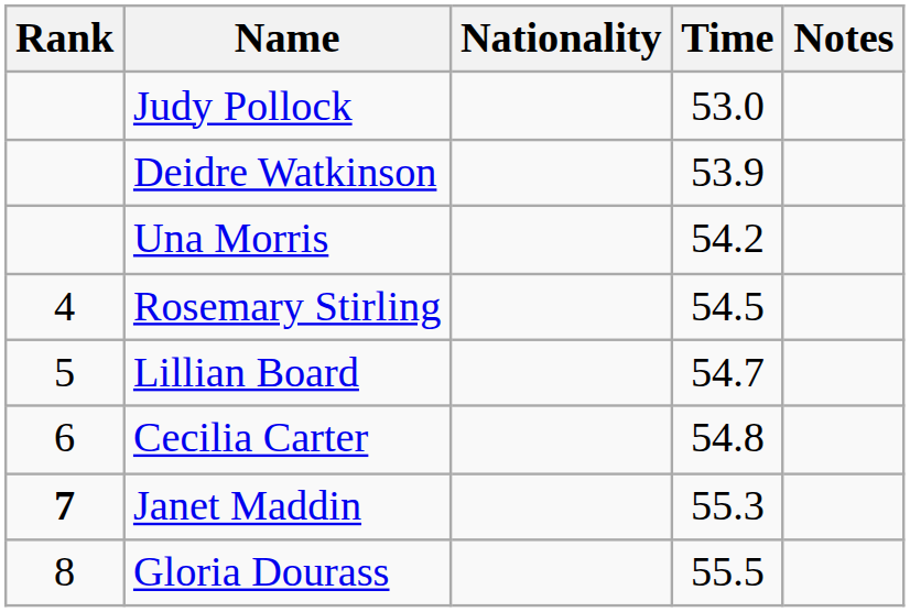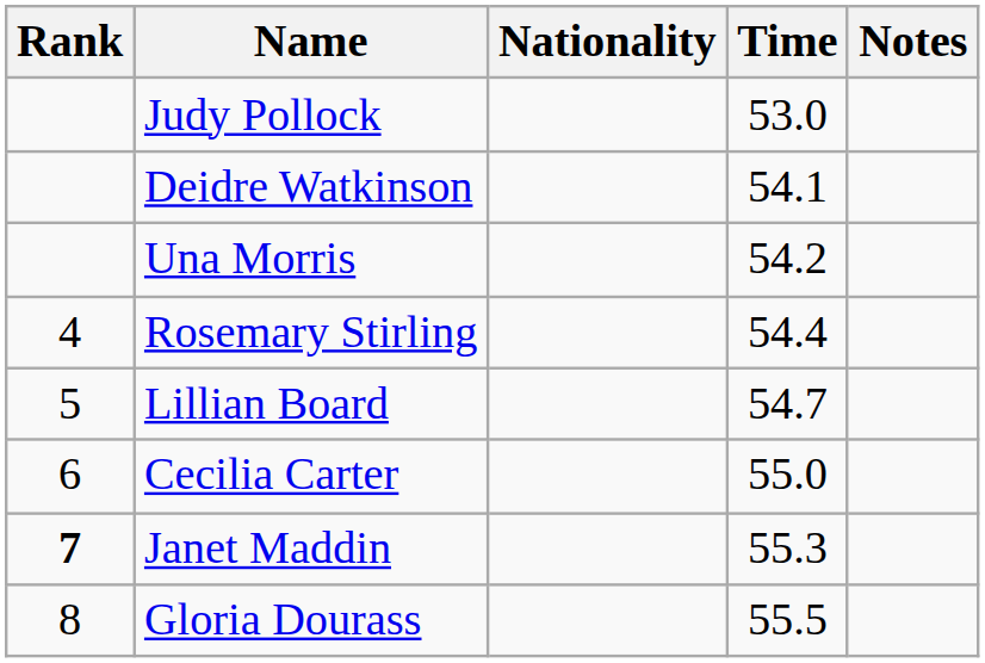Deidre Watkinson | Time: 53.9 -> 54.1
Rosemary Stirling | Time: 54.5 -> 54.4
Cecilia Carter | Time: 54.8 -> 55.0
